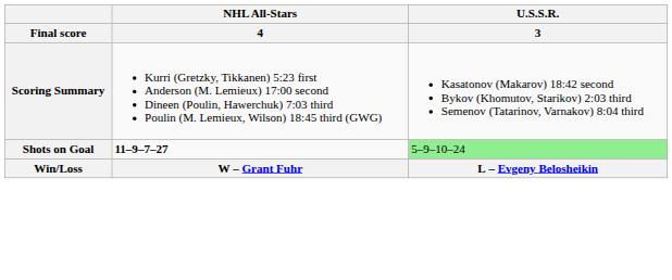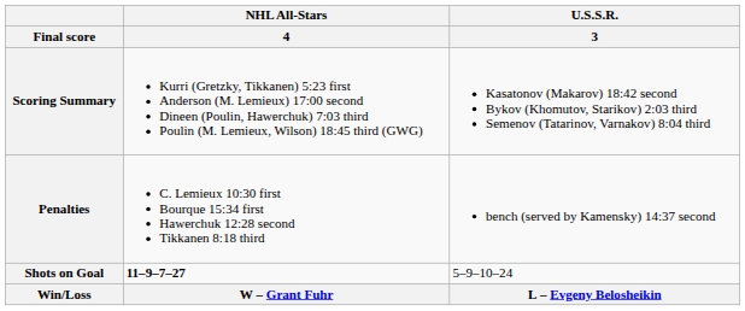+ row: Penalties | C. Lemieux 10:30 first Bourque 15:34 first Hawerchuk 12:28 second Tikkanen 8:18 third | bench (served by Kamensky) 14:37 second
Shots on Goal | U.S.S.R. / 3: lightgreen background -> no background
